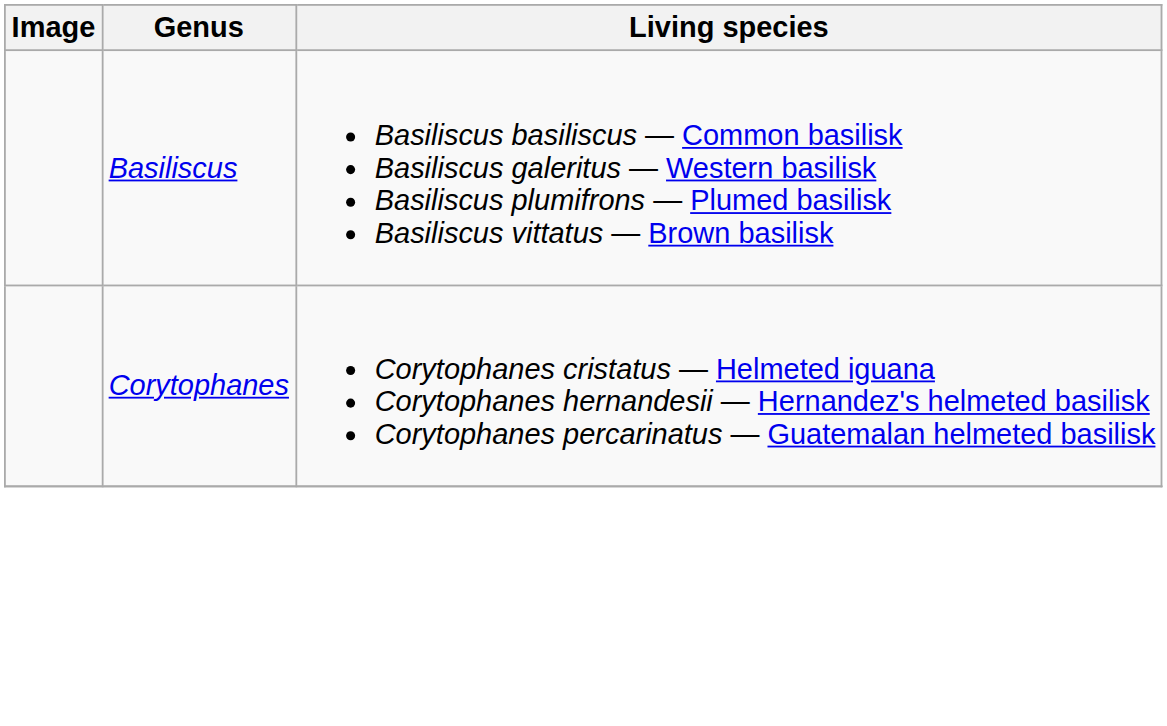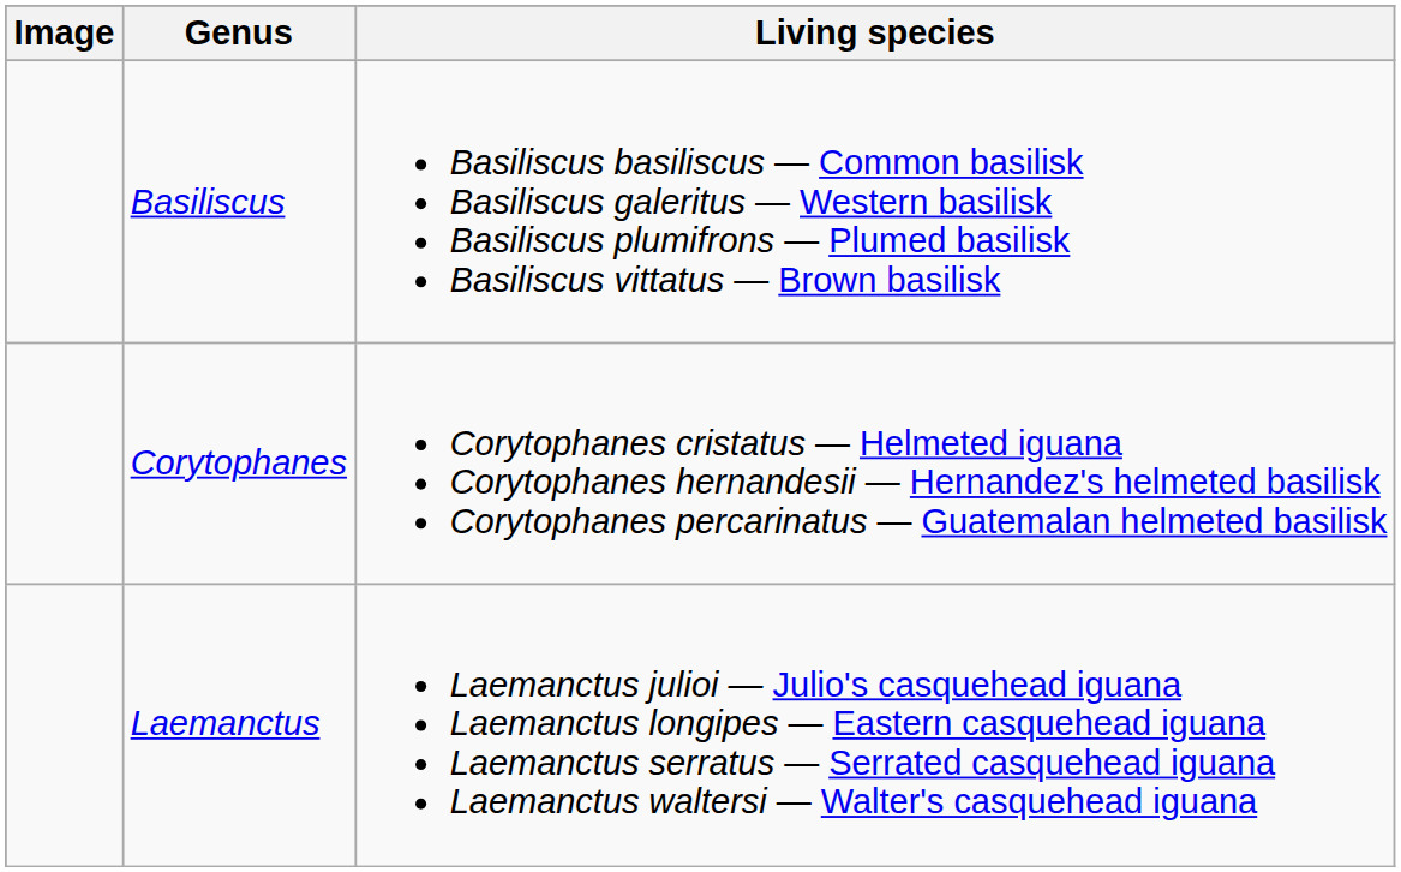+ row: Laemanctus | Laemanctus julioi — Julio's casquehead iguana Laemanctus longipes — Eastern casquehead iguana Laemanctus serratus — Serrated casquehead iguana Laemanctus waltersi — Walter's casquehead iguana
